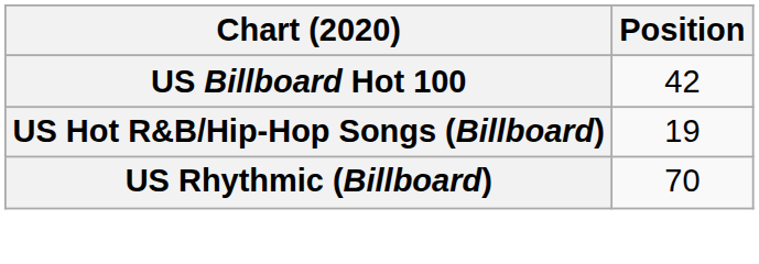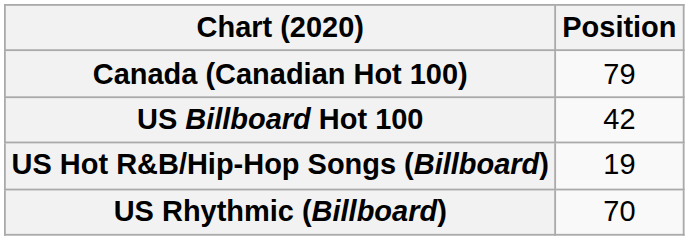+ row: Canada (Canadian Hot 100) | 79
